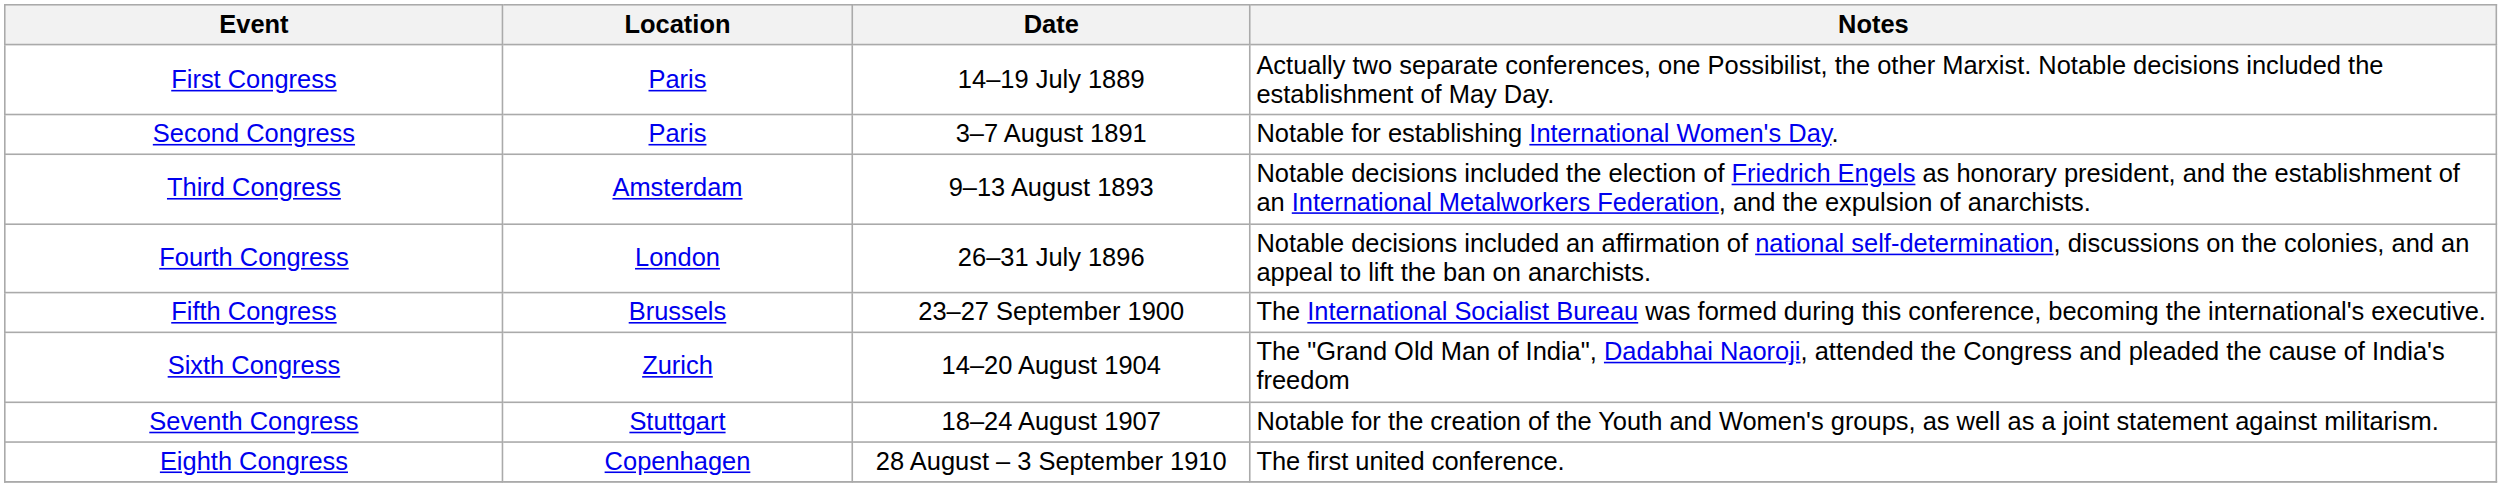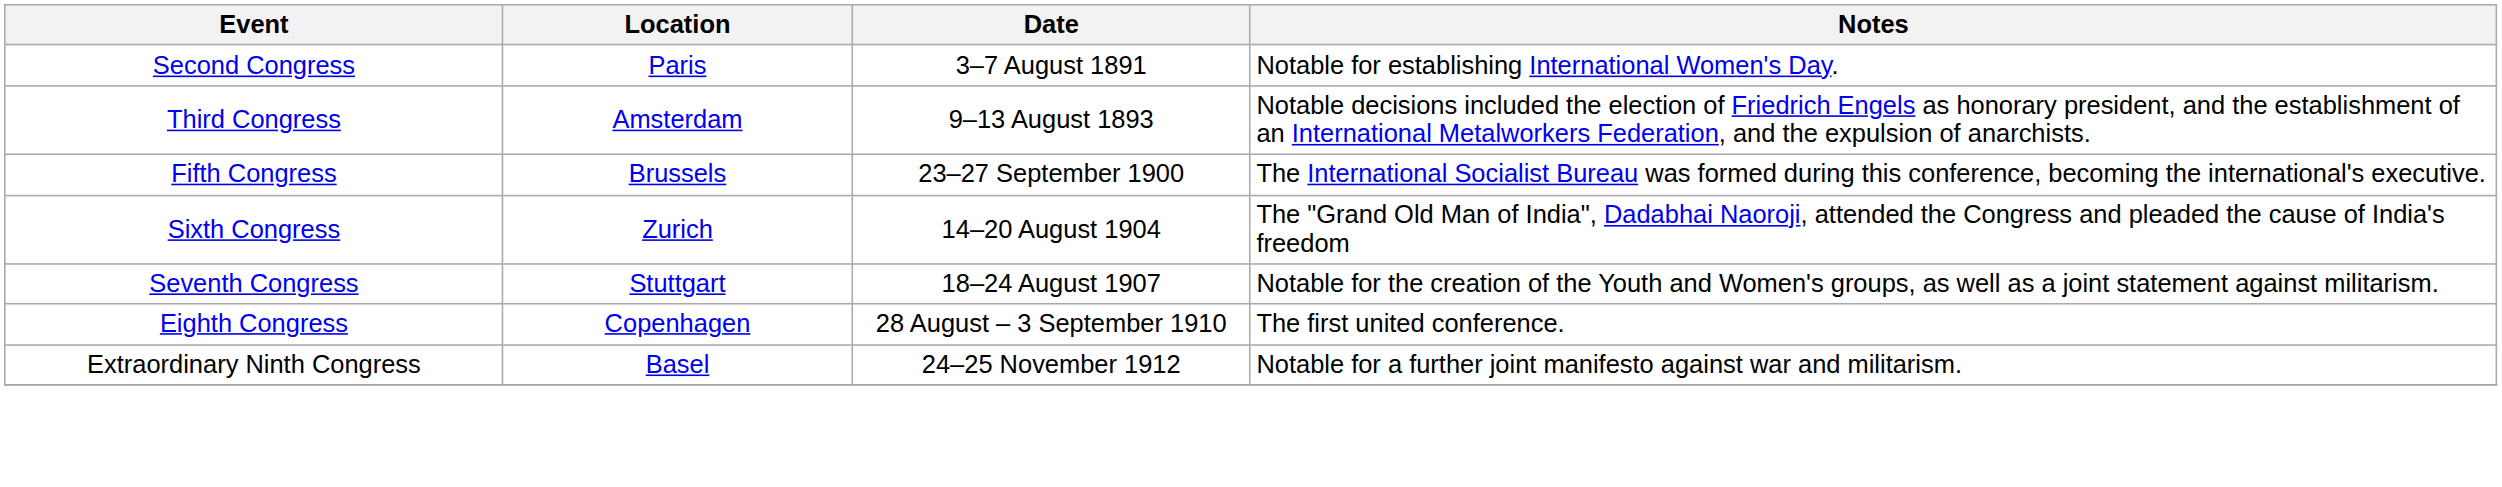- row: First Congress | Paris | 14–19 July 1889 | Actually two separate conferences, one Possibilist, the other Marxist. Notable decisions included the establishment of May Day.
- row: Fourth Congress | London | 26–31 July 1896 | Notable decisions included an affirmation of national self-determination, discussions on the colonies, and an appeal to lift the ban on anarchists.
+ row: Extraordinary Ninth Congress | Basel | 24–25 November 1912 | Notable for a further joint manifesto against war and militarism.
